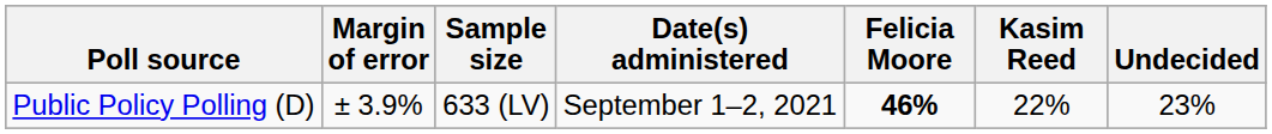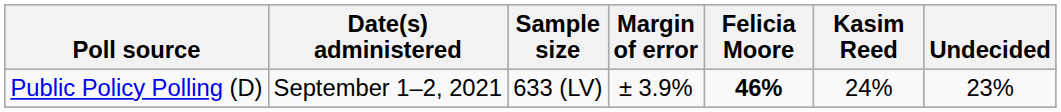columns swapped: Date(s) administered <-> Margin of error
Public Policy Polling (D) | Kasim Reed: 22% -> 24%
